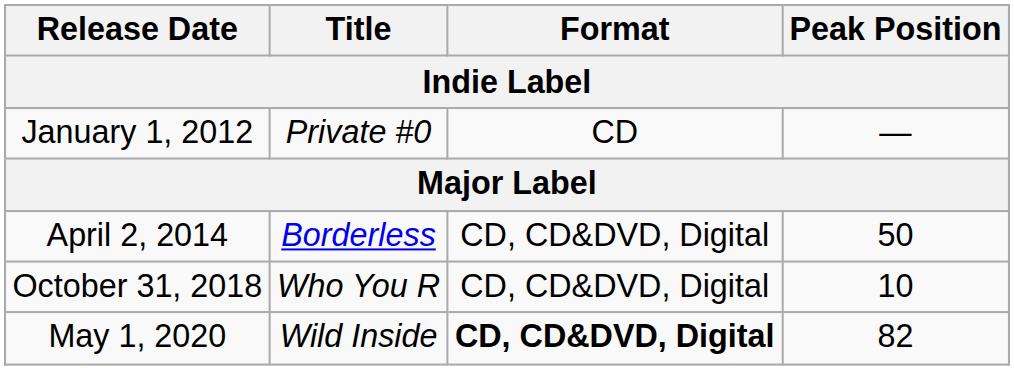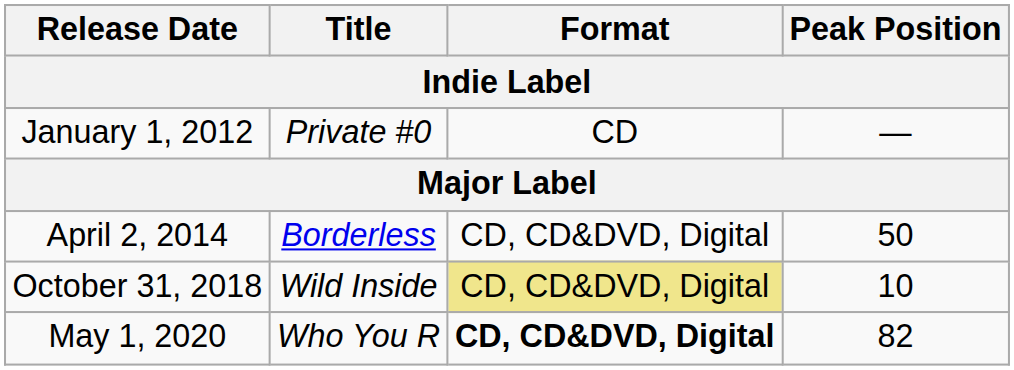October 31, 2018 | Title: Who You R -> Wild Inside
October 31, 2018 | Format: no background -> khaki background
May 1, 2020 | Title: Wild Inside -> Who You R
